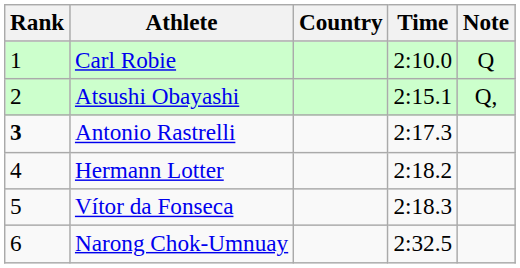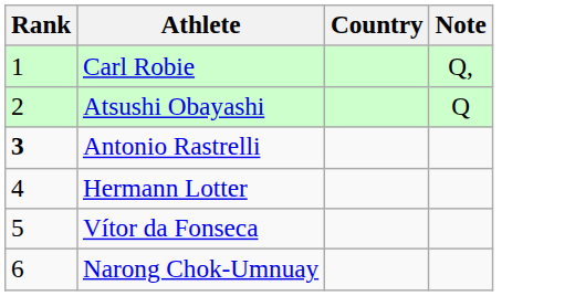- column: Time | 2:10.0 | 2:15.1 | 2:17.3 | 2:18.2 | 2:18.3 | 2:32.5
Carl Robie | Note: Q -> Q,
Atsushi Obayashi | Note: Q, -> Q
